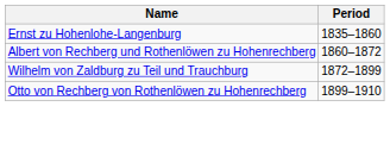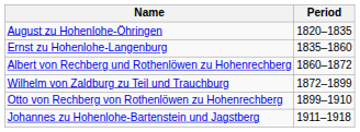+ row: August zu Hohenlohe-Öhringen | 1820–1835
+ row: Johannes zu Hohenlohe-Bartenstein und Jagstberg | 1911–1918
